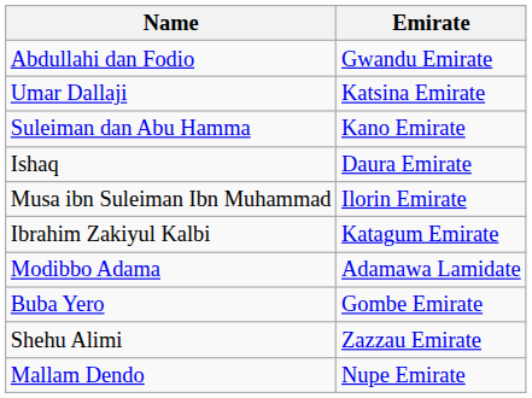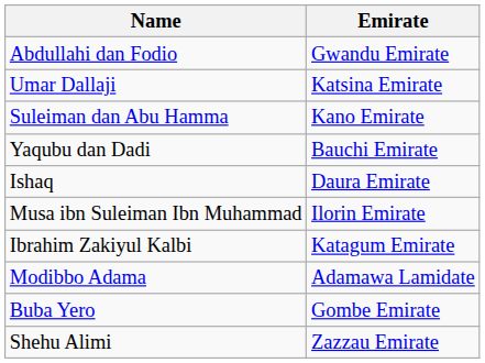+ row: Yaqubu dan Dadi | Bauchi Emirate
- row: Mallam Dendo | Nupe Emirate
